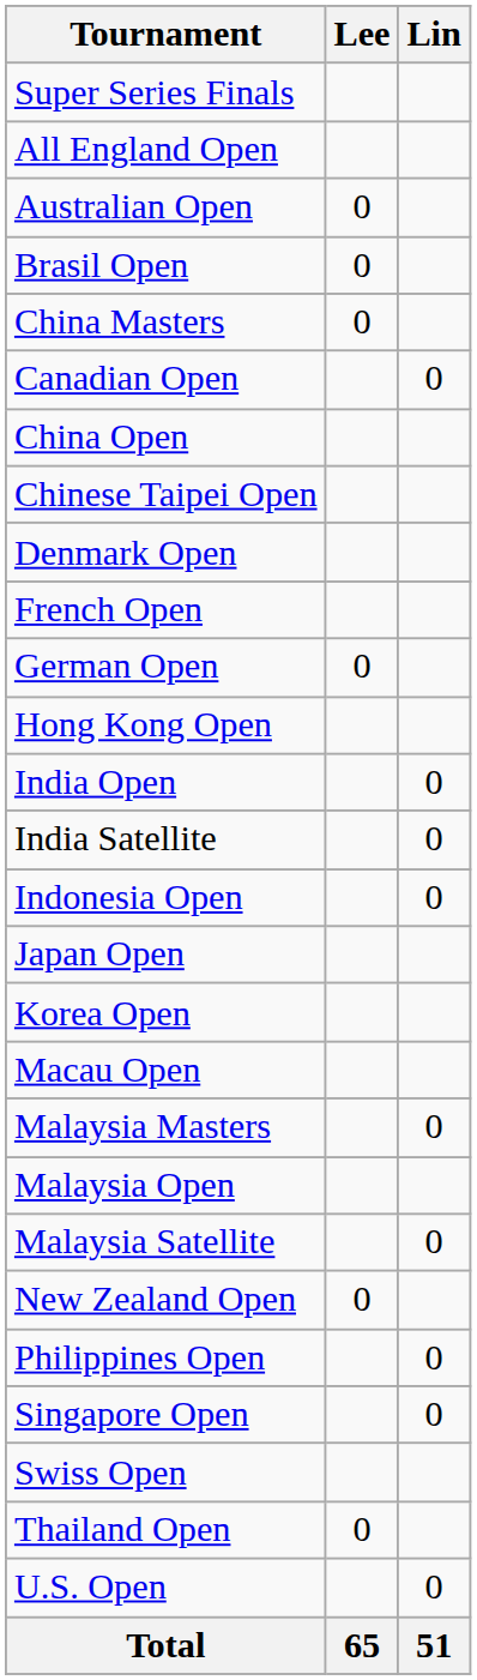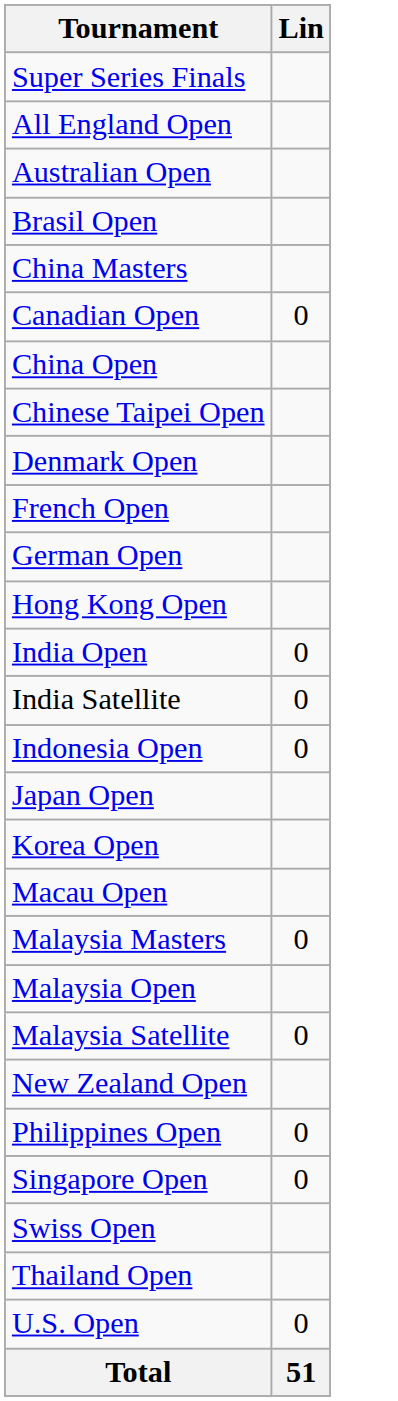- column: Lee | 0 | 0 | 0 | 0 | 0 | 0 | 65
